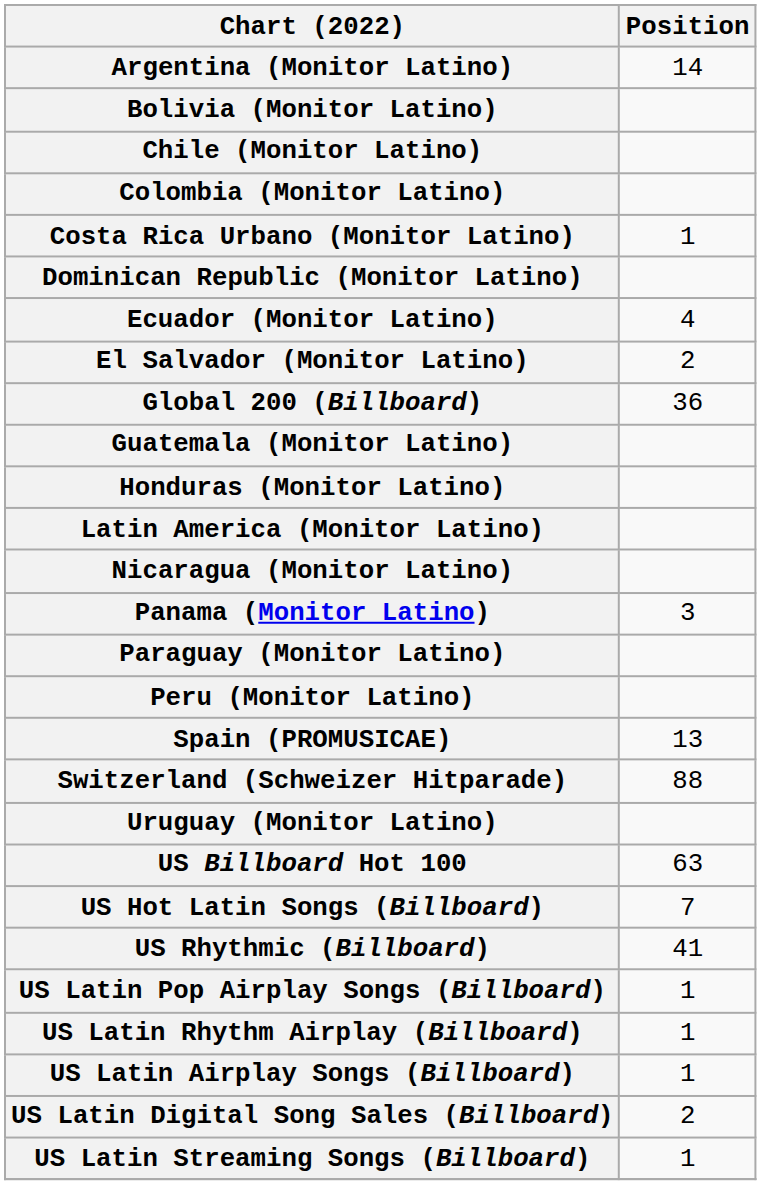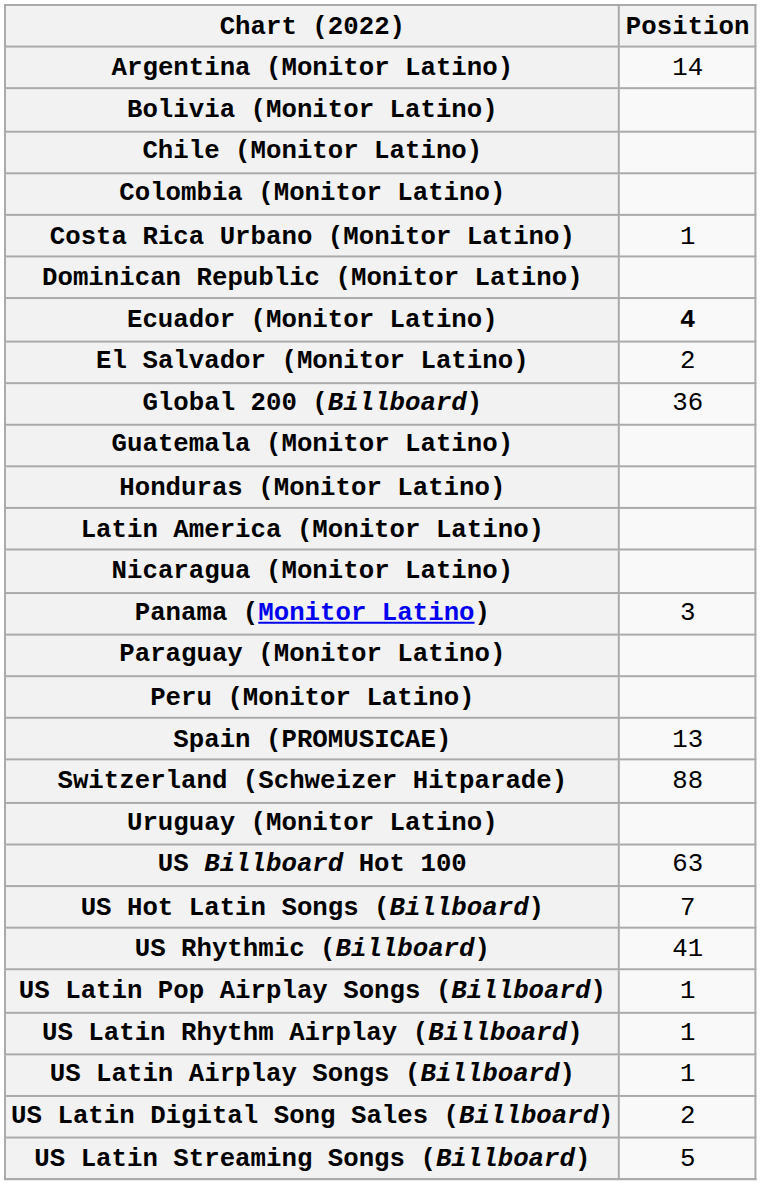Ecuador (Monitor Latino) | Position: normal -> bold
US Latin Streaming Songs (Billboard) | Position: 1 -> 5
